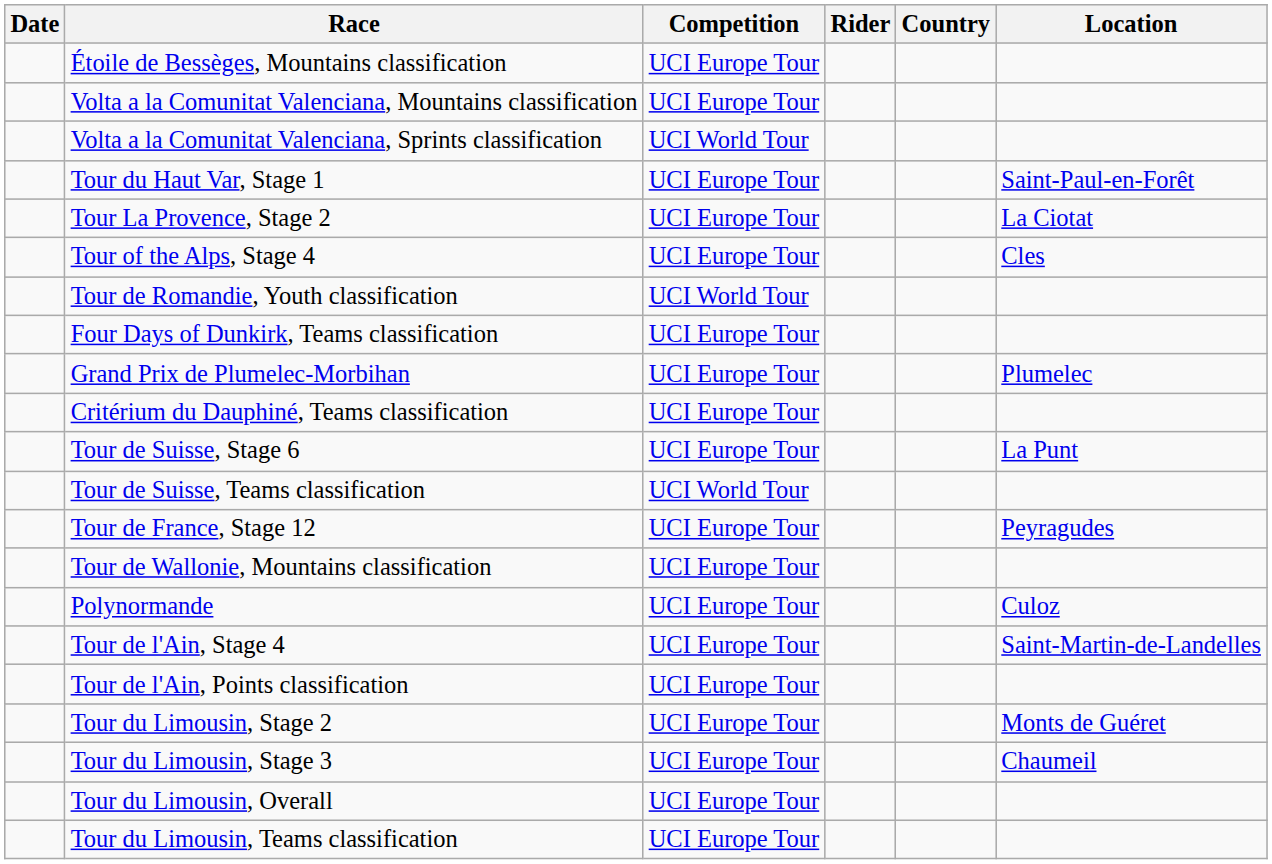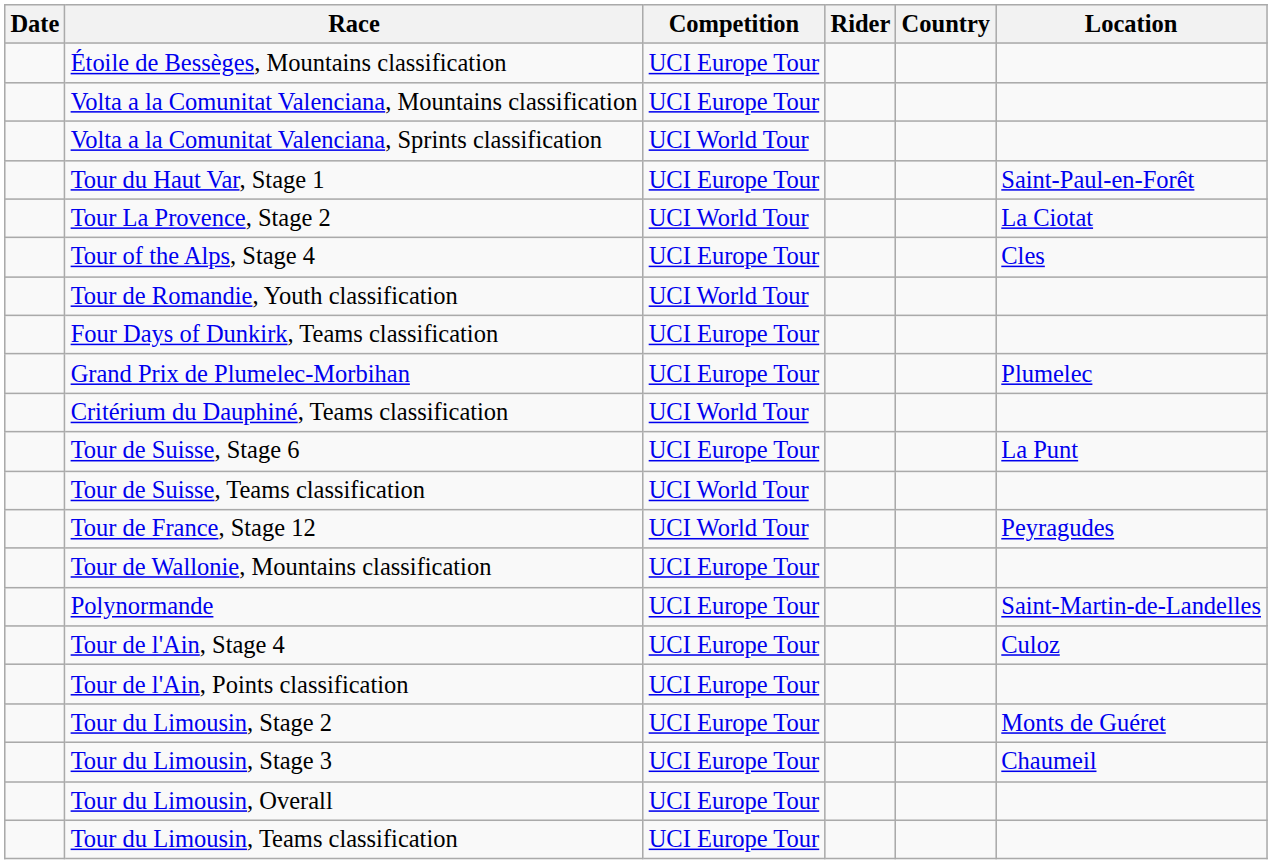Tour La Provence, Stage 2 | Competition: UCI Europe Tour -> UCI World Tour
Critérium du Dauphiné, Teams classification | Competition: UCI Europe Tour -> UCI World Tour
Tour de France, Stage 12 | Competition: UCI Europe Tour -> UCI World Tour
Polynormande | Location: Culoz -> Saint-Martin-de-Landelles
Tour de l'Ain, Stage 4 | Location: Saint-Martin-de-Landelles -> Culoz
